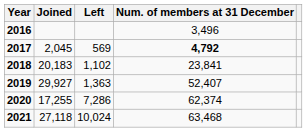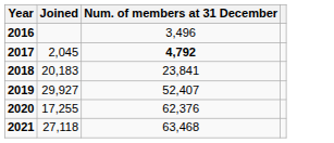- column: Left | 569 | 1,102 | 1,363 | 7,286 | 10,024
2020 | Num. of members at 31 December: 62,374 -> 62,376
